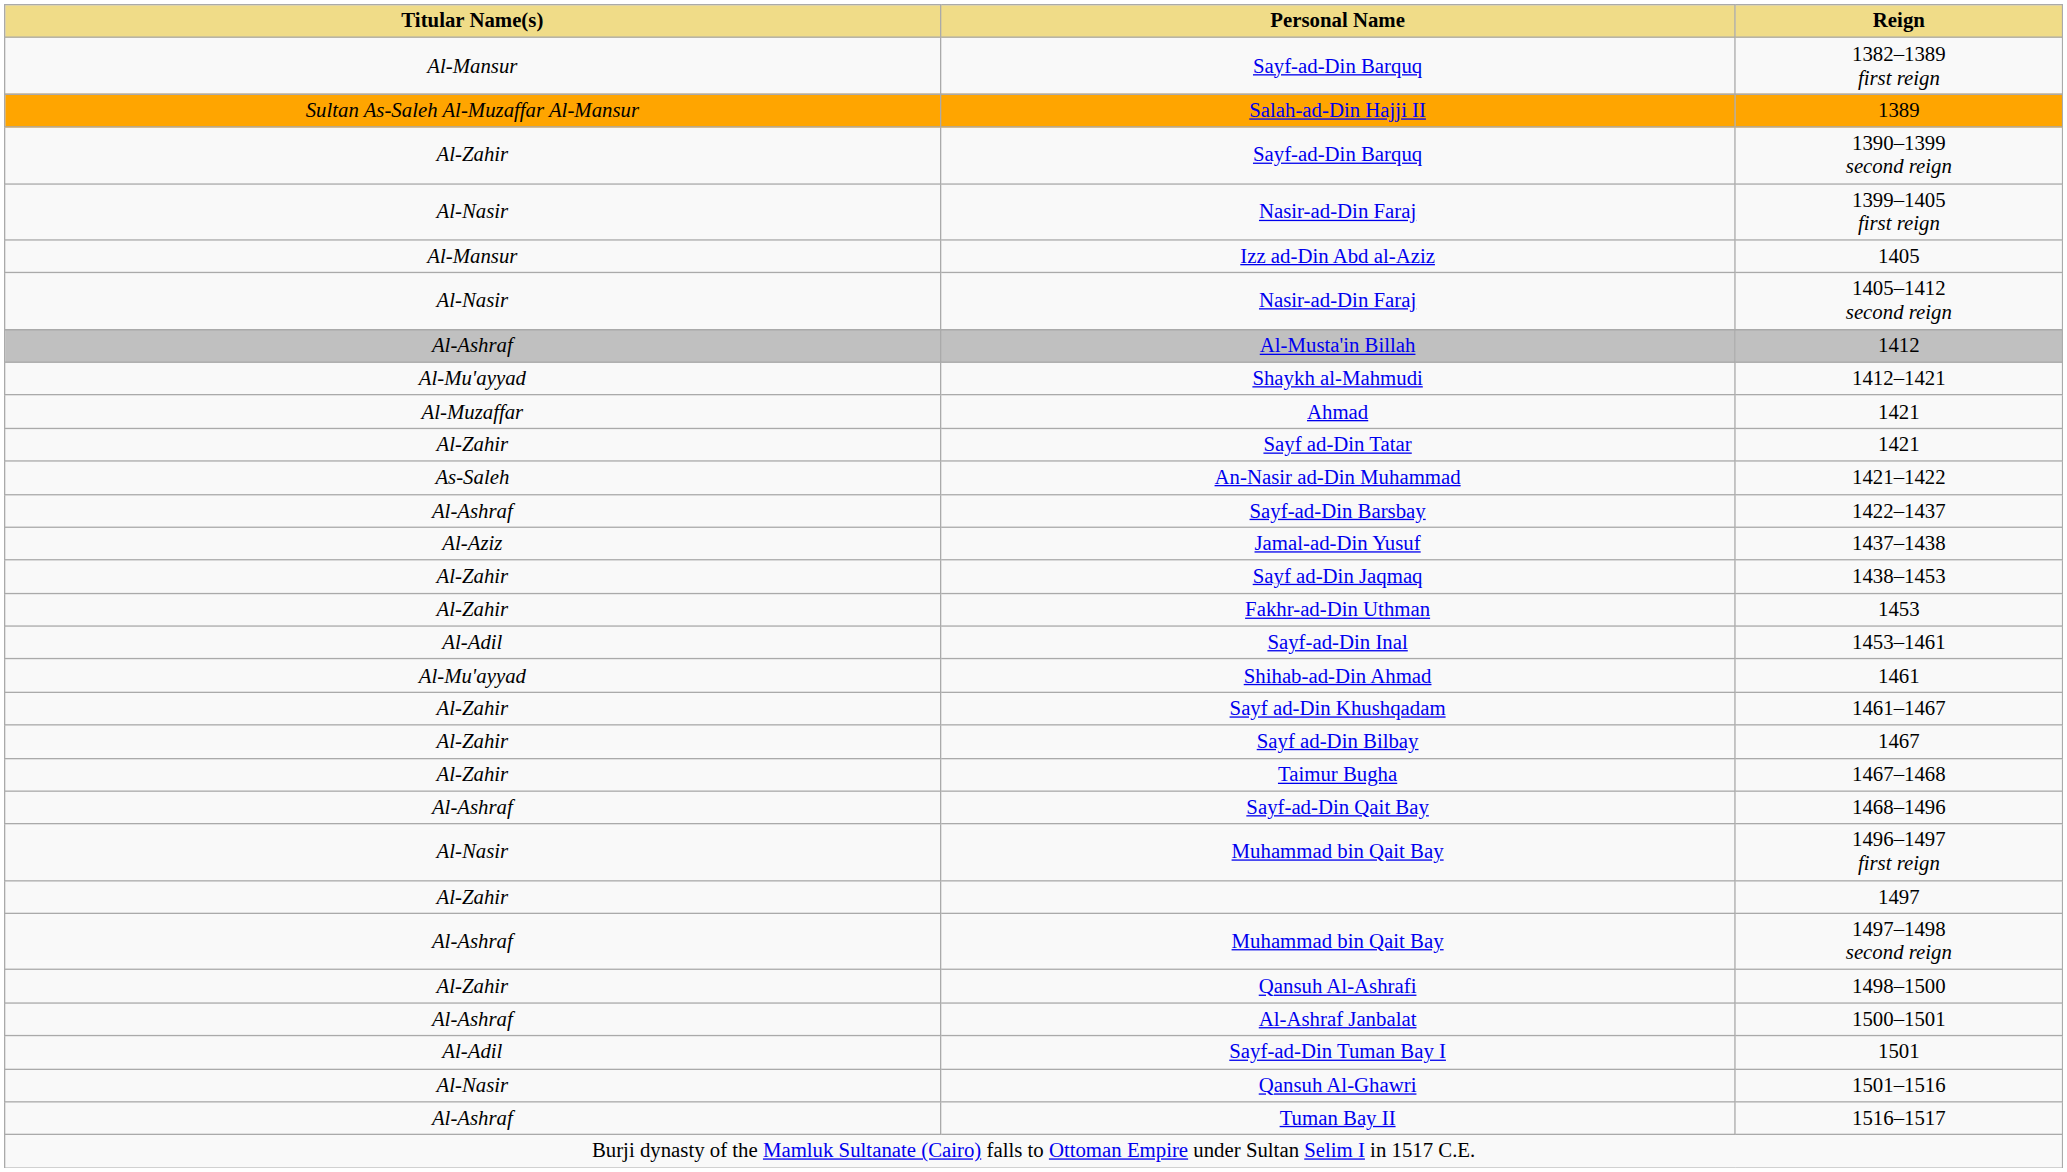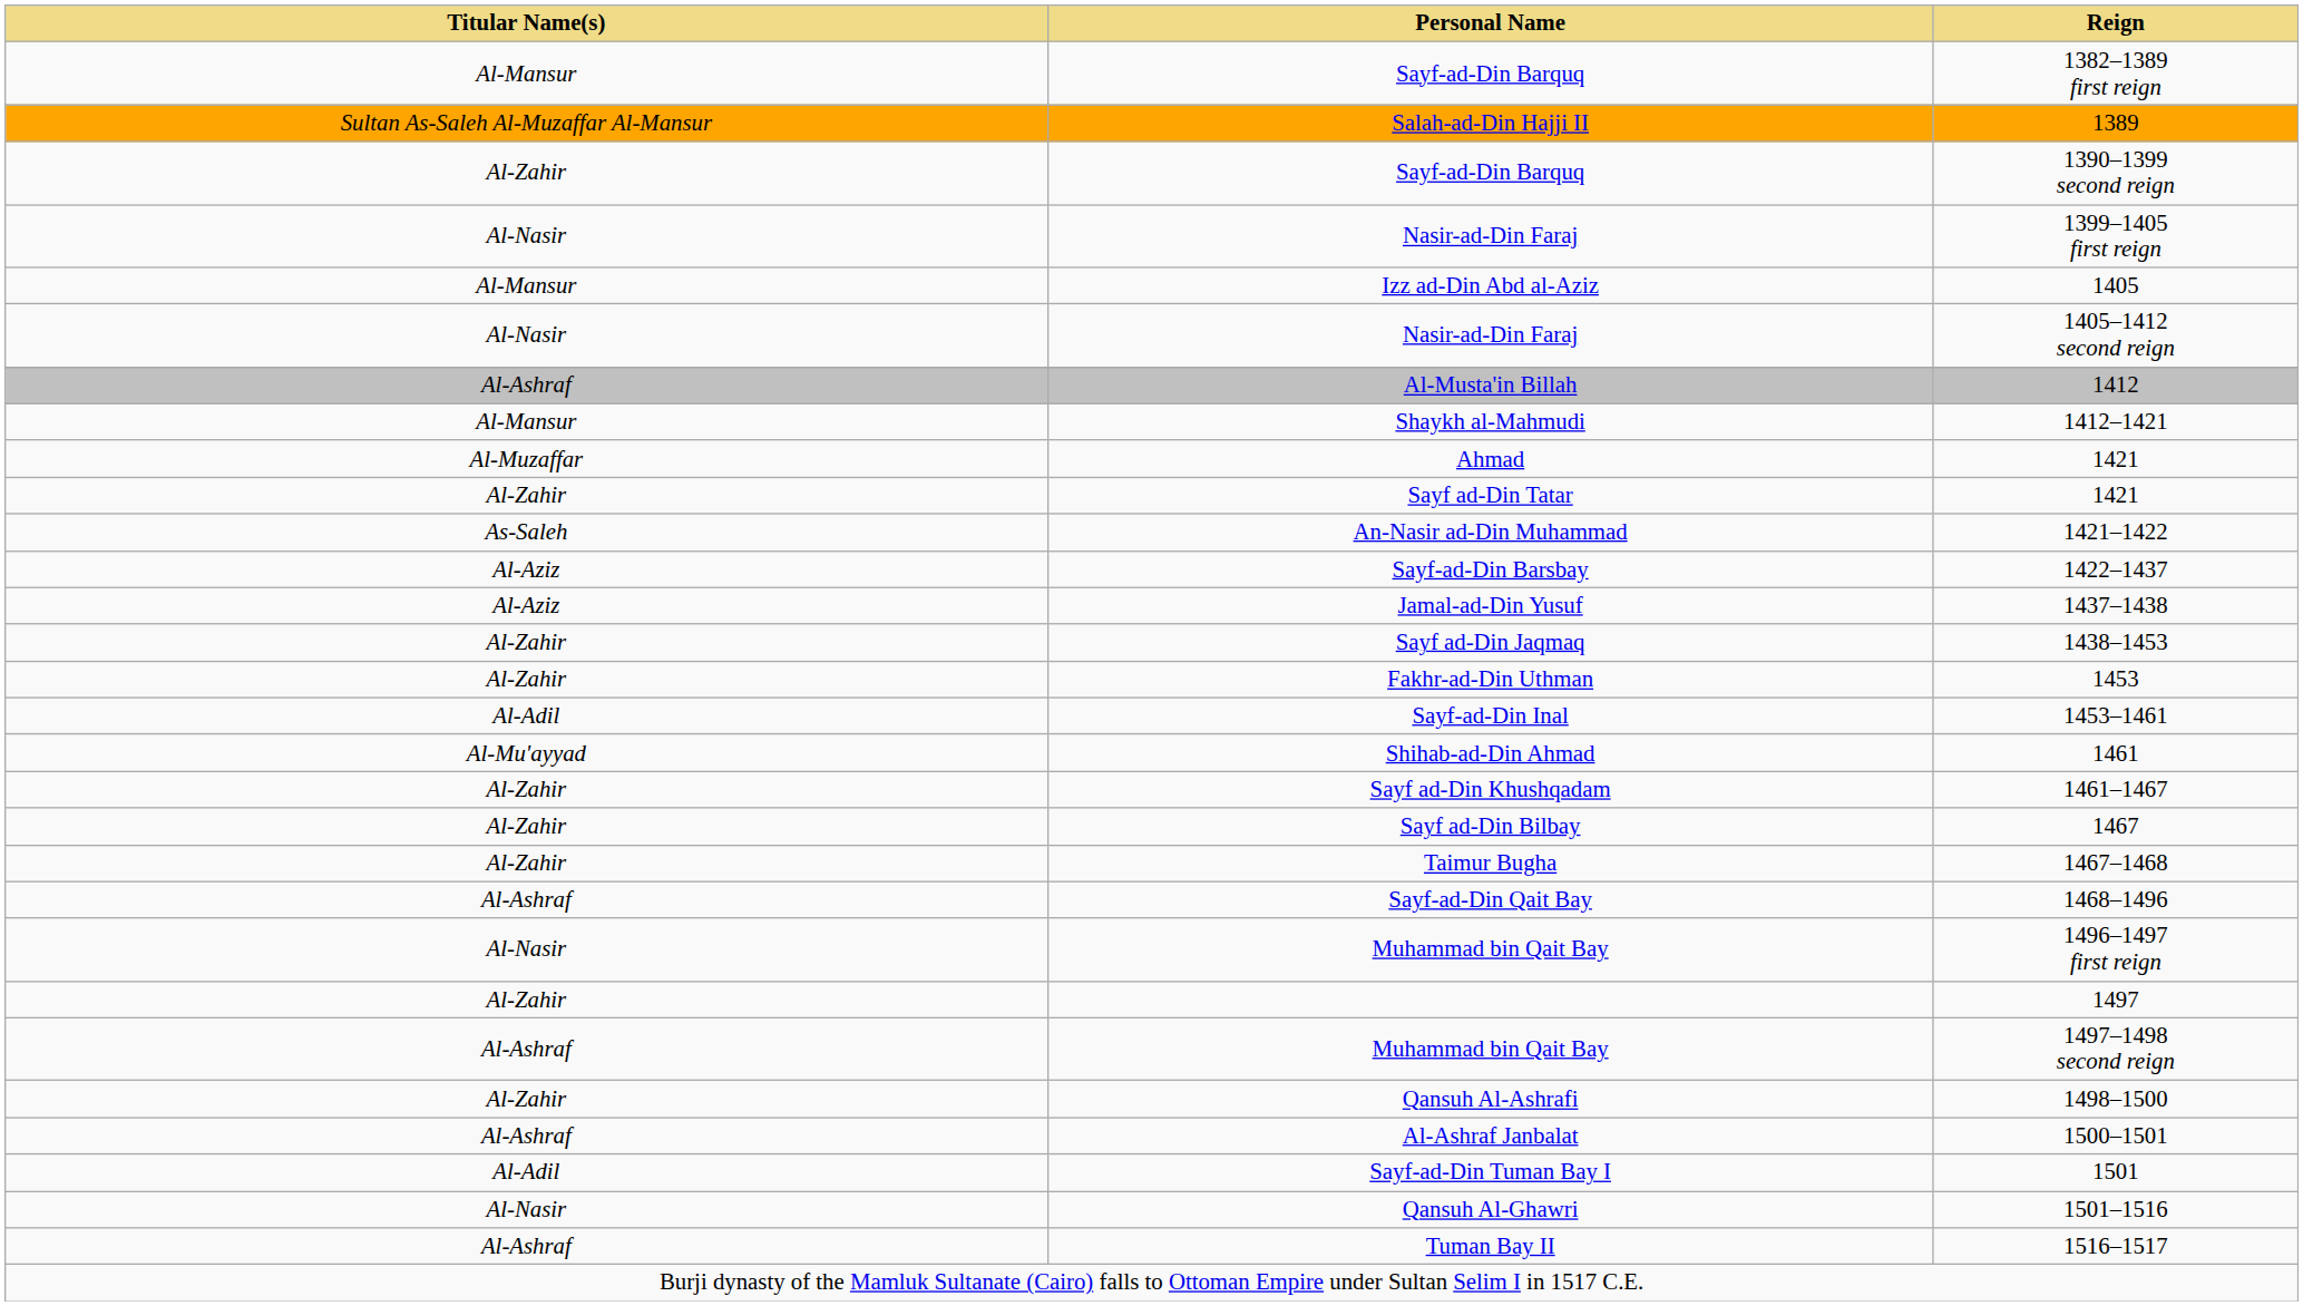Shaykh al-Mahmudi | Titular Name(s): Al-Mu'ayyad -> Al-Mansur
Sayf-ad-Din Barsbay | Titular Name(s): Al-Ashraf -> Al-Aziz
